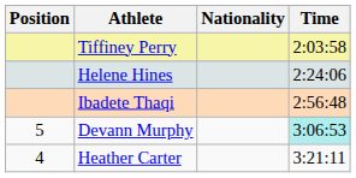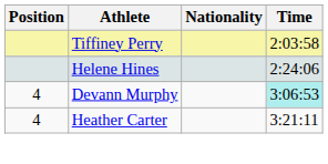- row: Ibadete Thaqi | 2:56:48
Devann Murphy | Position: 5 -> 4
